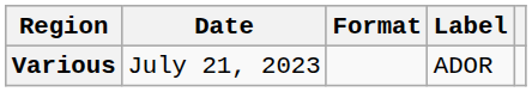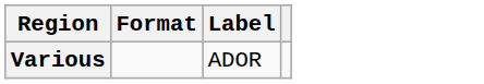- column: Date | July 21, 2023
